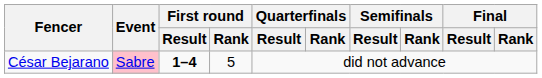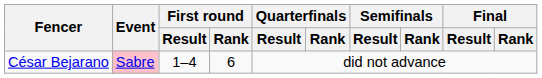César Bejarano | First round / Result: bold -> normal
César Bejarano | First round / Rank: 5 -> 6
